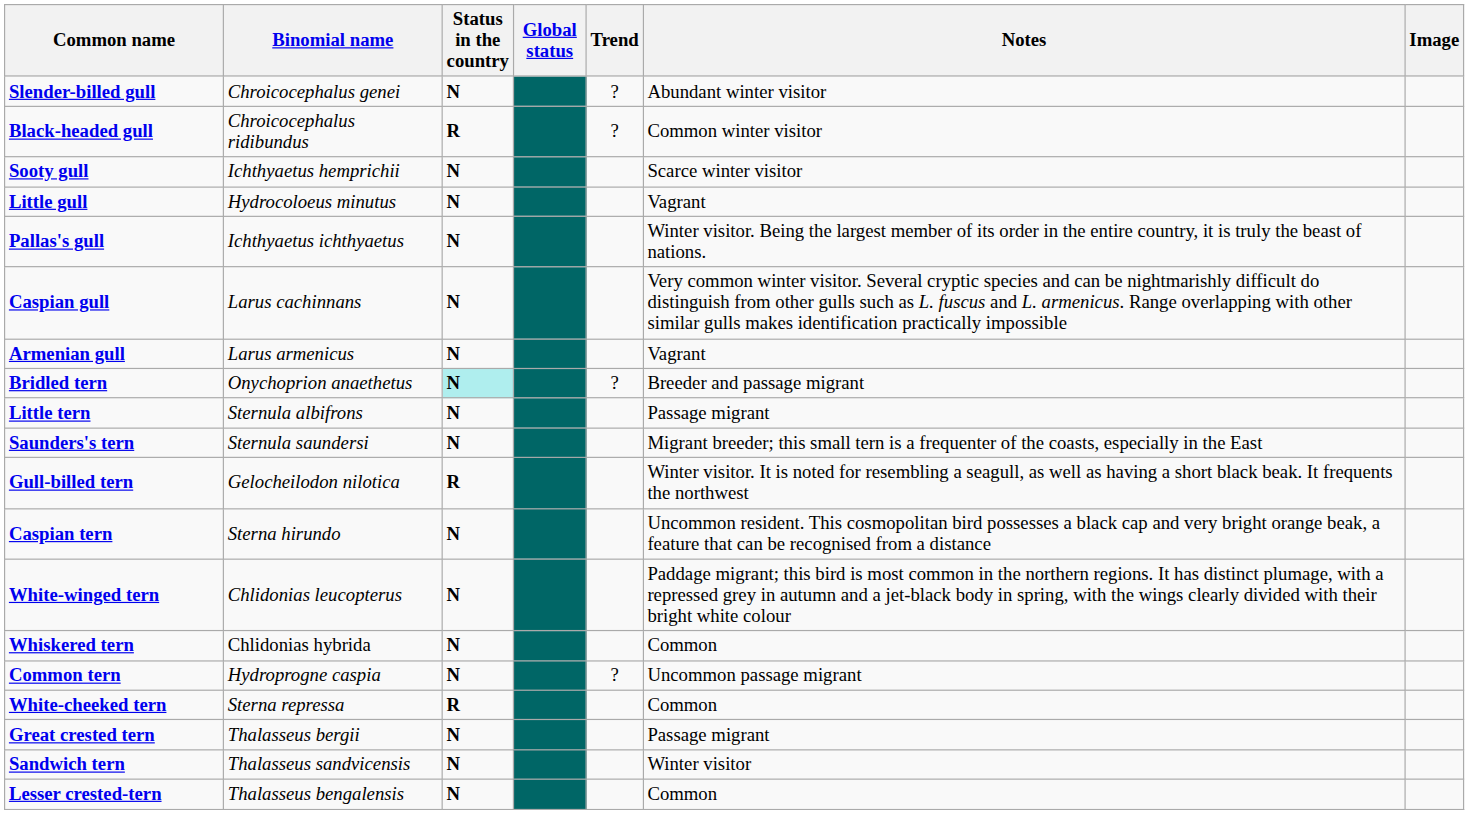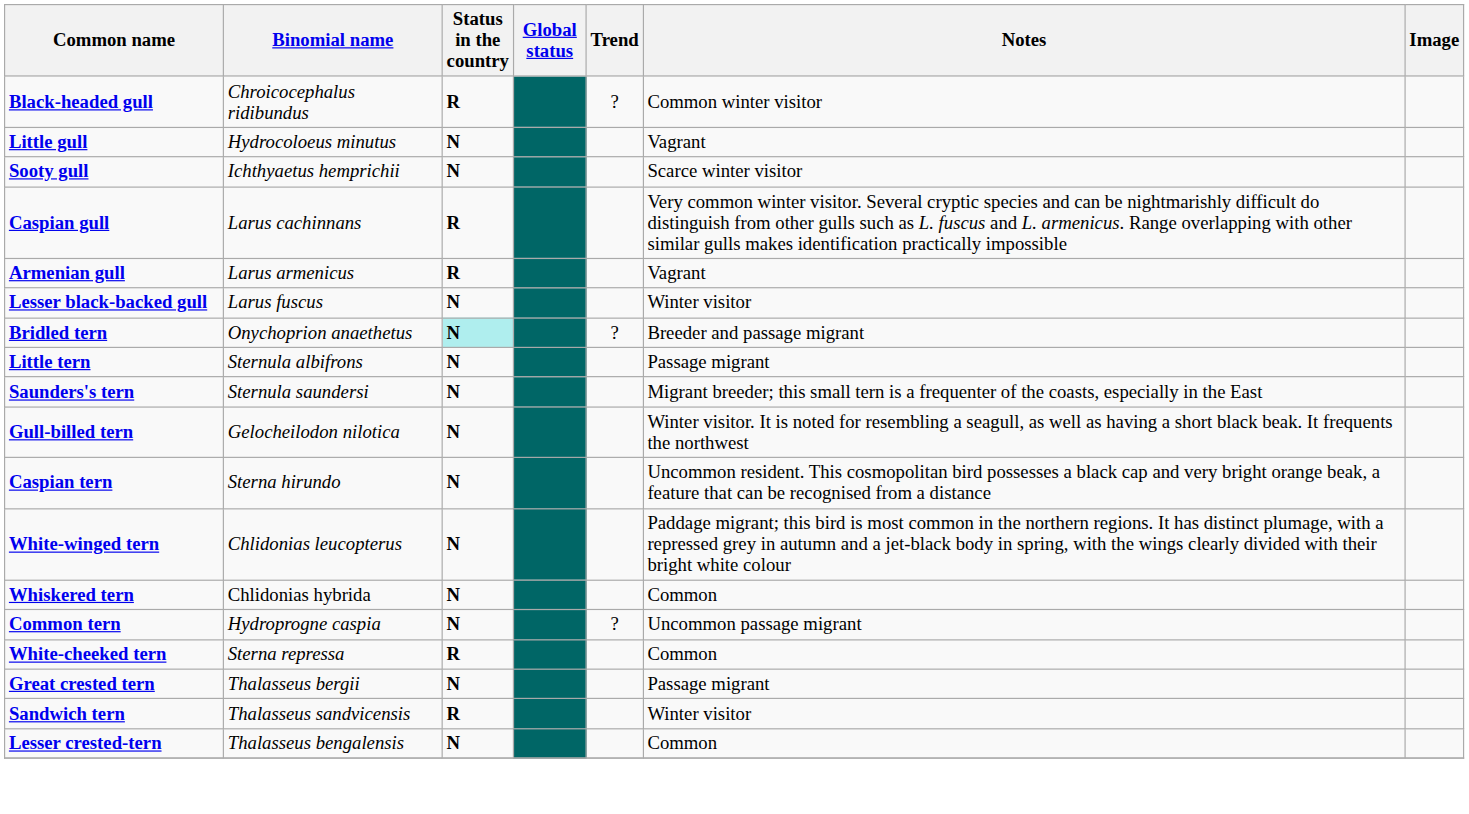- row: Slender-billed gull | Chroicocephalus genei | N | ? | Abundant winter visitor
rows swapped: Little gull <-> Sooty gull
- row: Pallas's gull | Ichthyaetus ichthyaetus | N | Winter visitor. Being the largest member of its order in the entire country, it is truly the beast of nations.
Caspian gull | Status in the country: N -> R
Armenian gull | Status in the country: N -> R
+ row: Lesser black-backed gull | Larus fuscus | N | Winter visitor
Gull-billed tern | Status in the country: R -> N
Sandwich tern | Status in the country: N -> R
